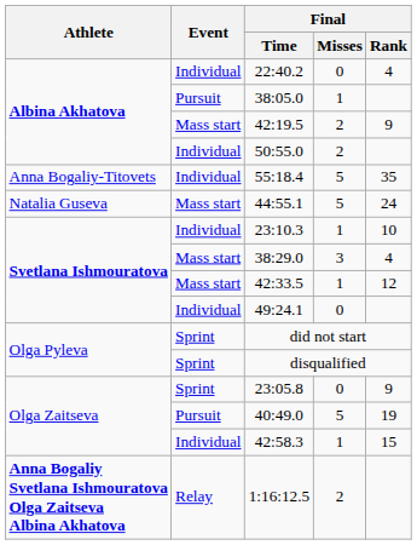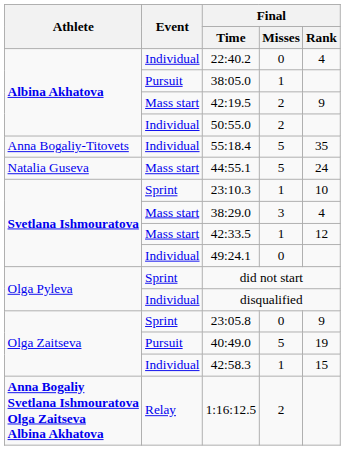23:10.3 | Event: Individual -> Sprint
disqualified | Event: Sprint -> Individual
